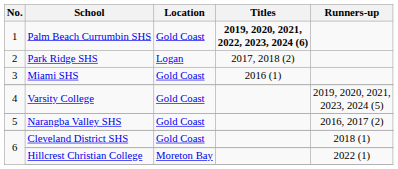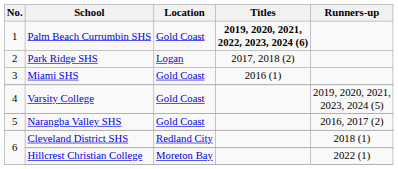Cleveland District SHS | Location: Gold Coast -> Redland City
